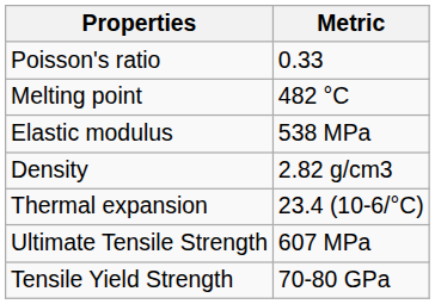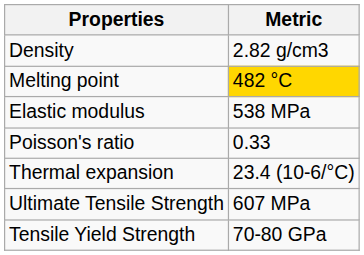rows swapped: Density <-> Poisson's ratio
Melting point | Metric: no background -> gold background
